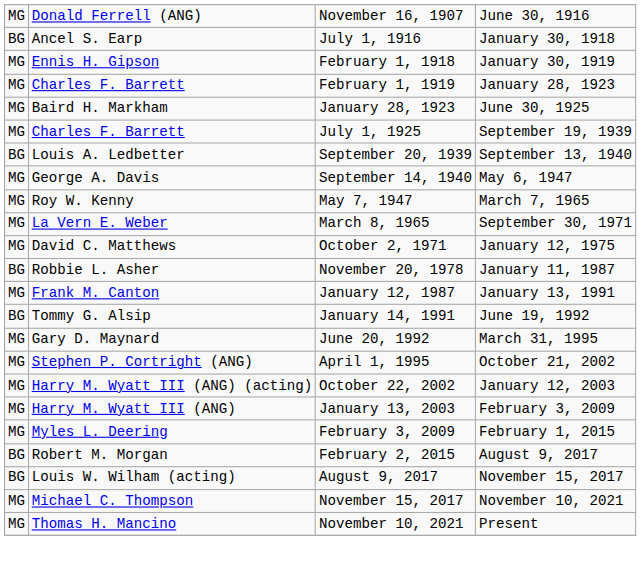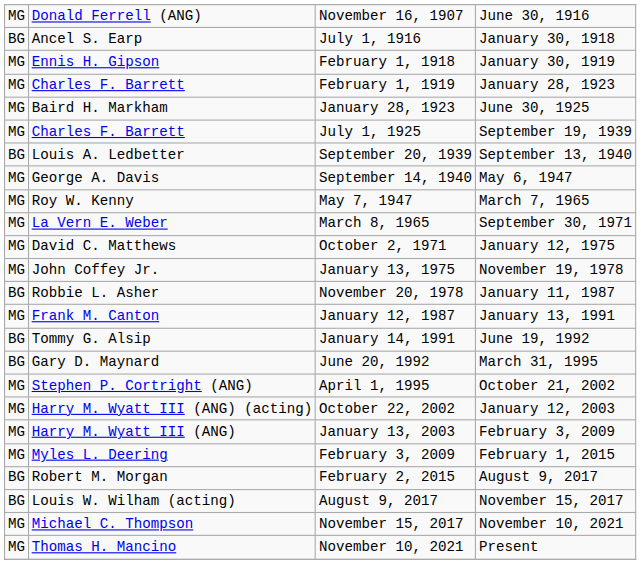+ row: MG | John Coffey Jr. | January 13, 1975 | November 19, 1978
June 20, 1992 | column 1: MG -> BG
